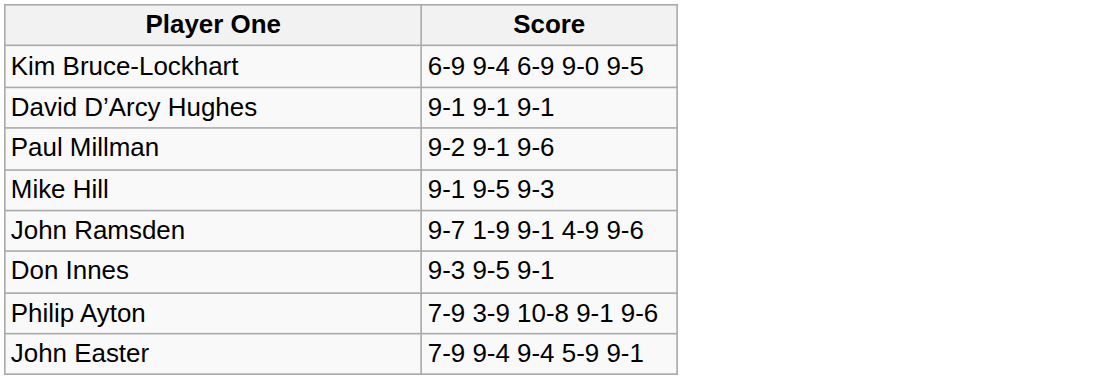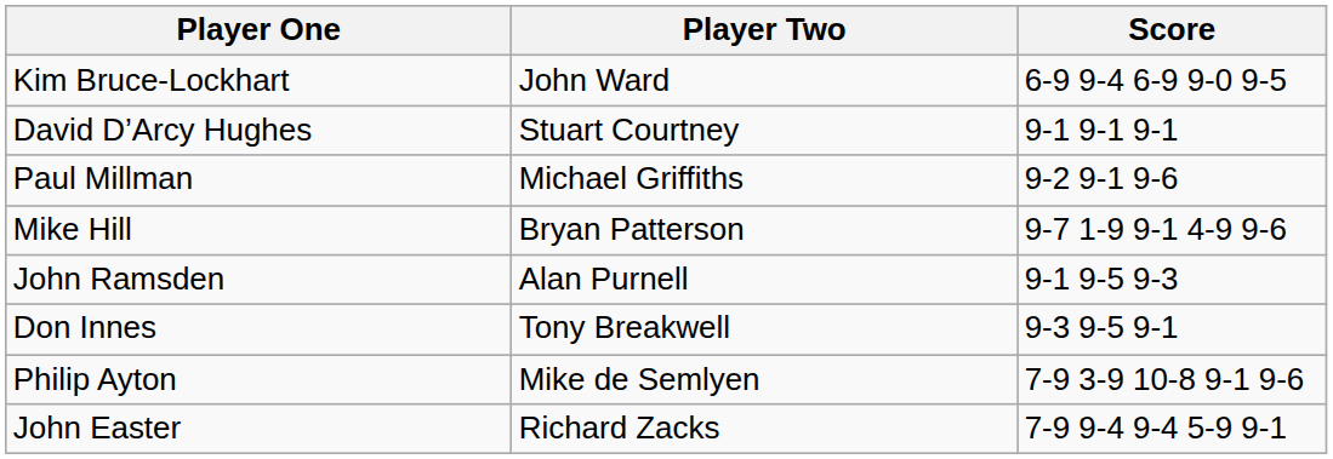+ column: Player Two | John Ward | Stuart Courtney | Michael Griffiths | Bryan Patterson | Alan Purnell | Tony Breakwell | Mike de Semlyen | Richard Zacks
Mike Hill | Score: 9-1 9-5 9-3 -> 9-7 1-9 9-1 4-9 9-6
John Ramsden | Score: 9-7 1-9 9-1 4-9 9-6 -> 9-1 9-5 9-3
